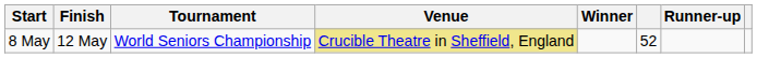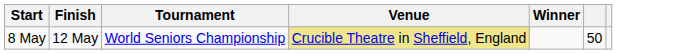- column: Runner-up
8 May | column 6: 52 -> 50
